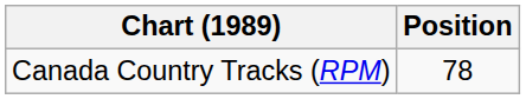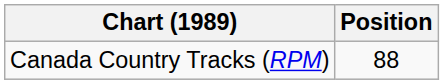Canada Country Tracks (RPM) | Position: 78 -> 88
